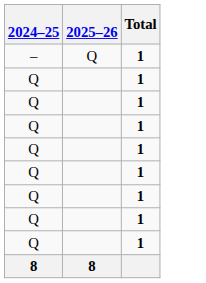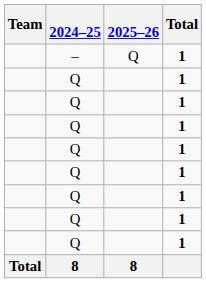+ column: Team | Total
